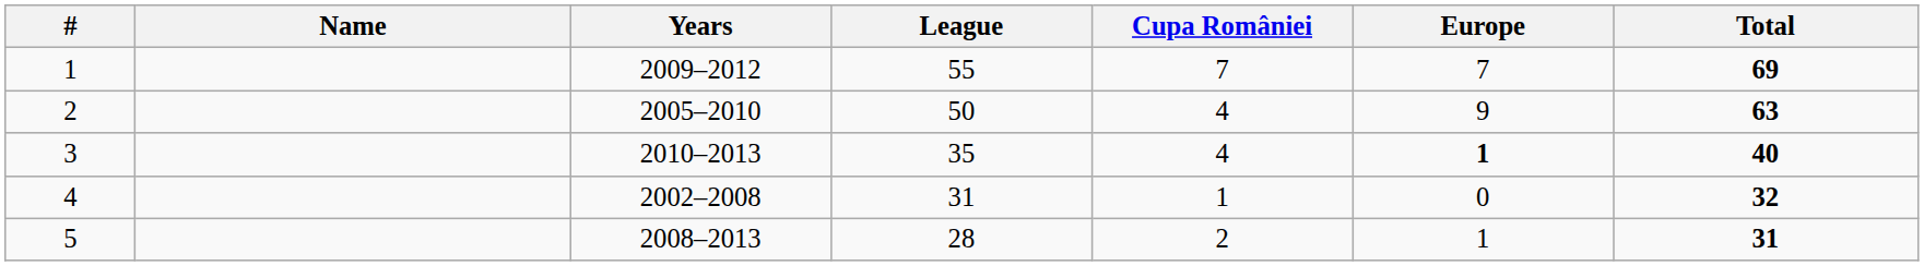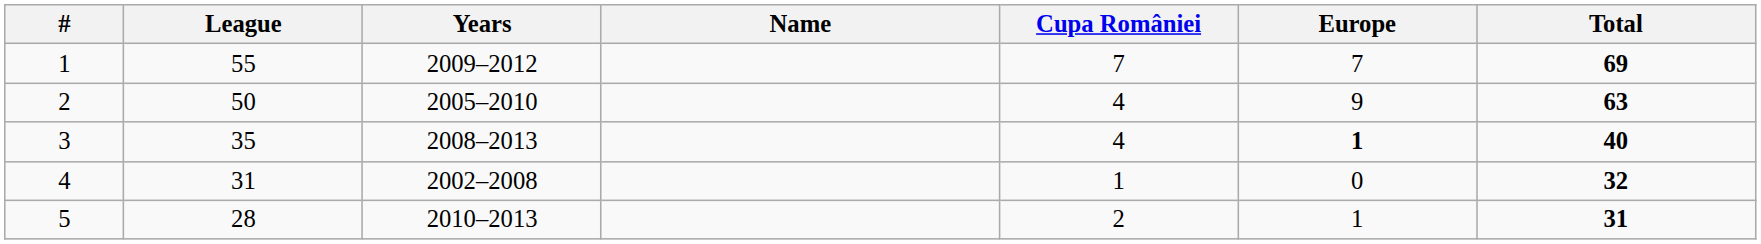columns swapped: Name <-> League
3 | Years: 2010–2013 -> 2008–2013
5 | Years: 2008–2013 -> 2010–2013
